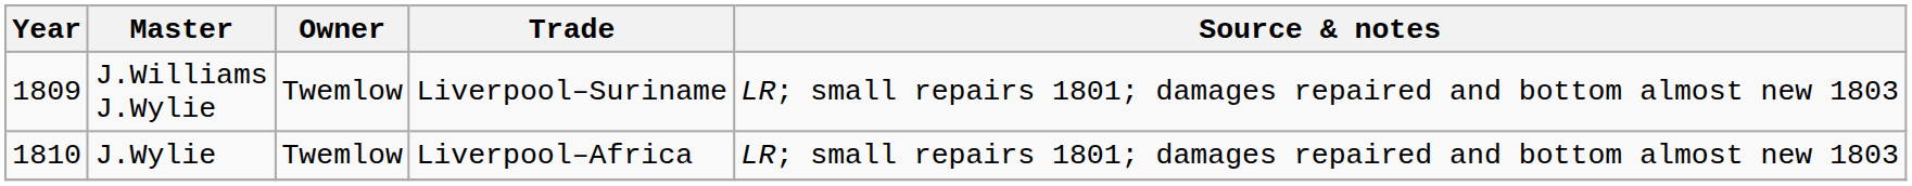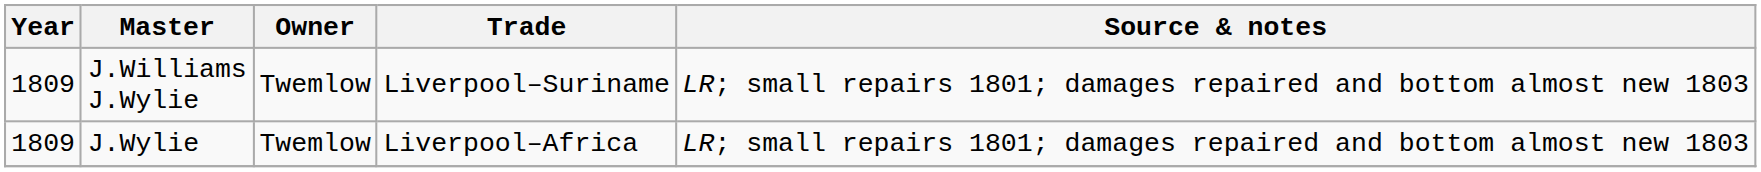J.Wylie | Year: 1810 -> 1809
